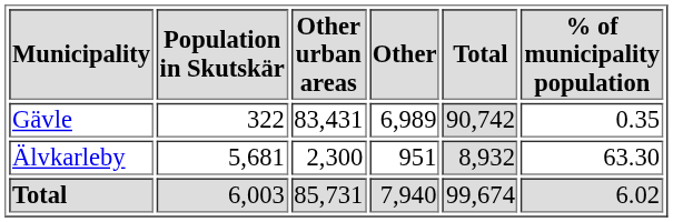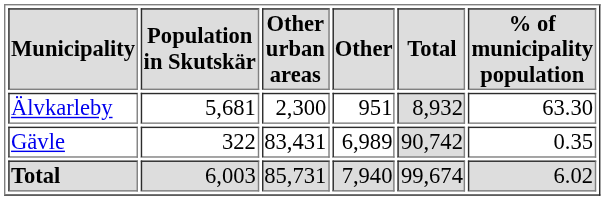rows swapped: Älvkarleby <-> Gävle
